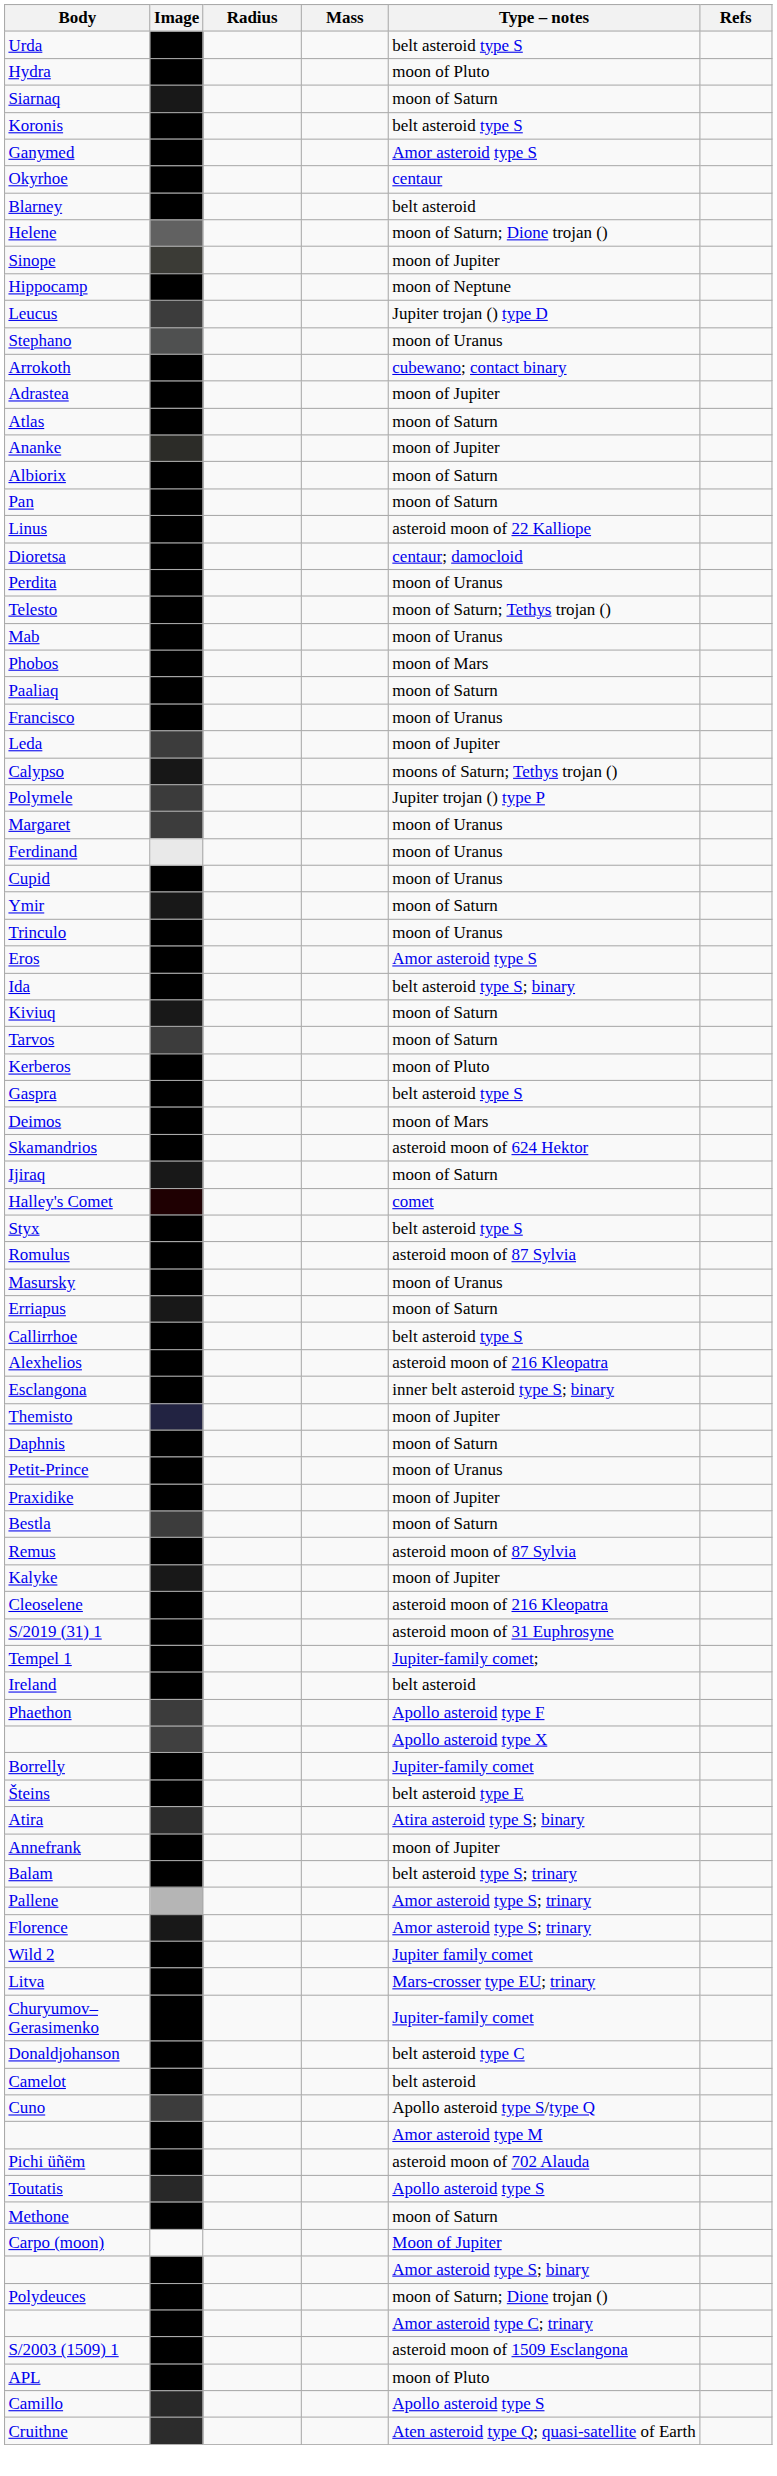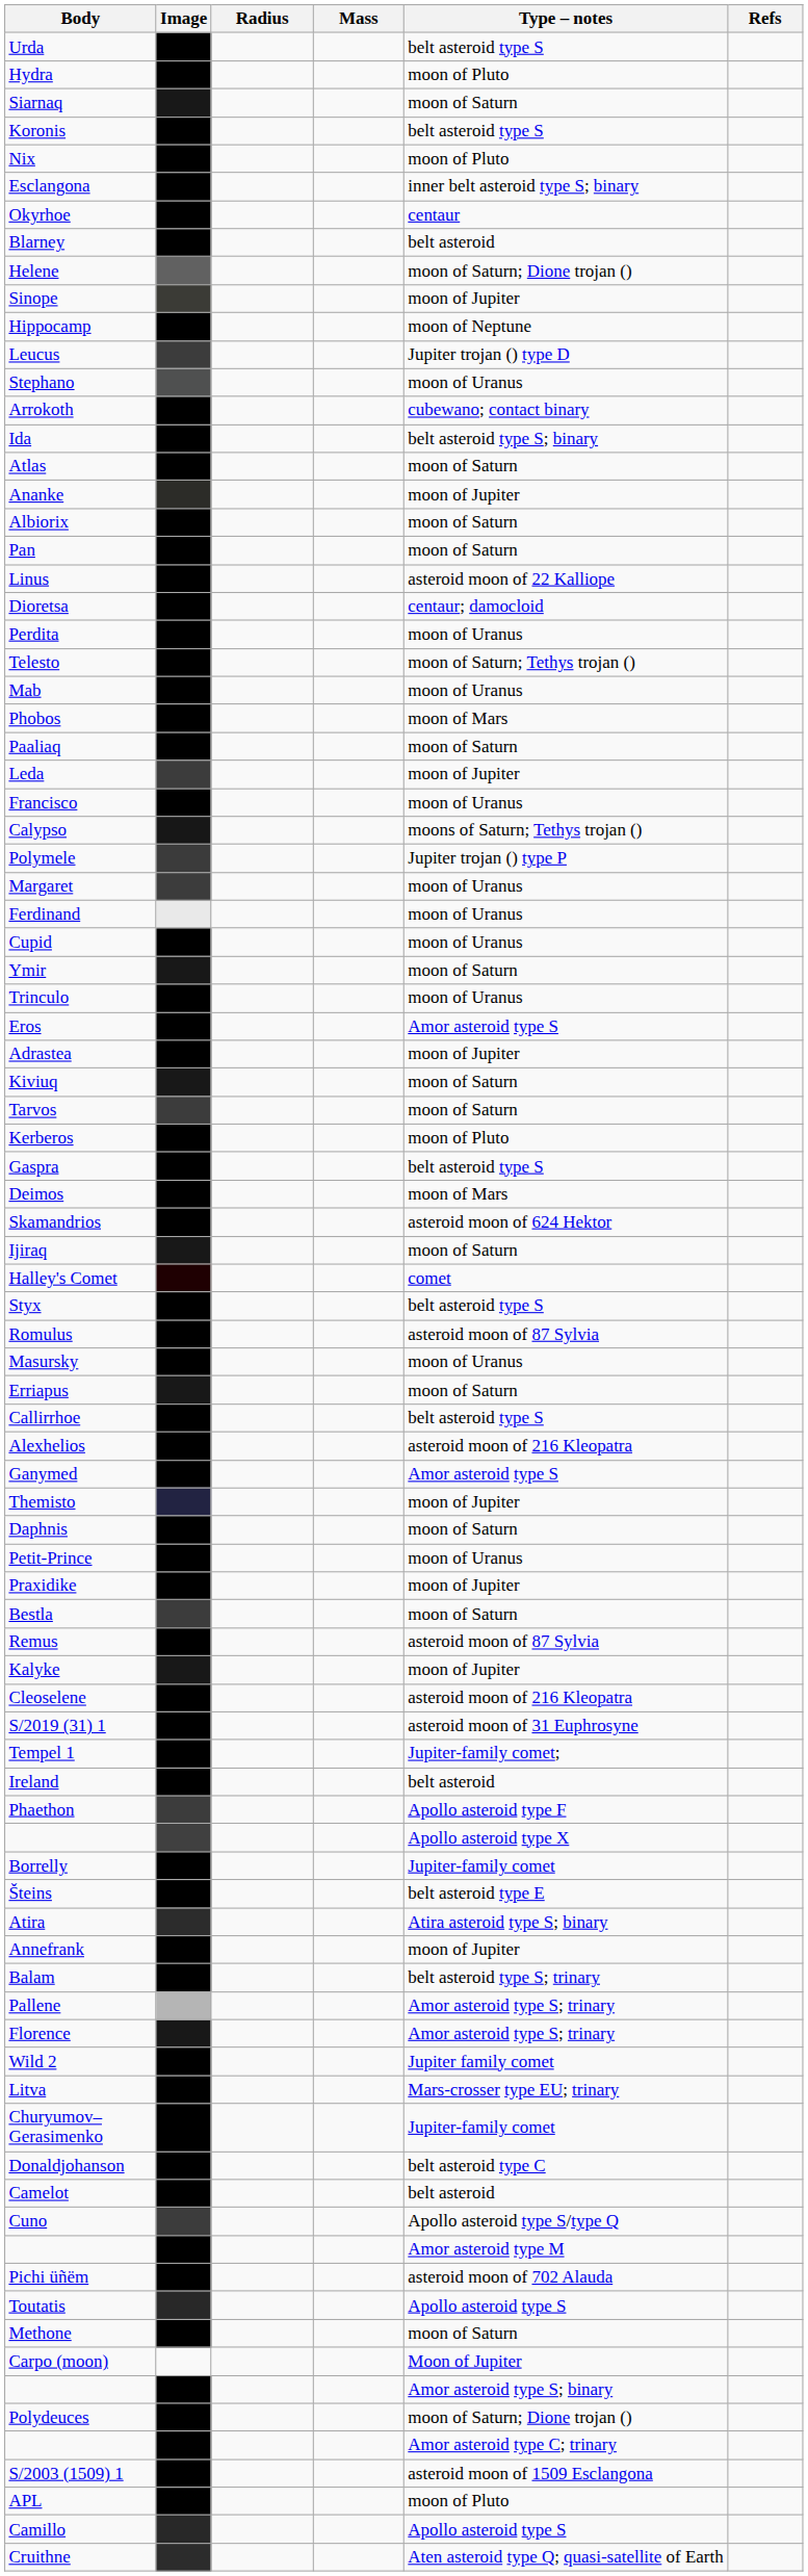+ row: Nix | moon of Pluto
rows swapped: Ganymed <-> Esclangona
rows swapped: Ida <-> Adrastea
rows swapped: Francisco <-> Leda
